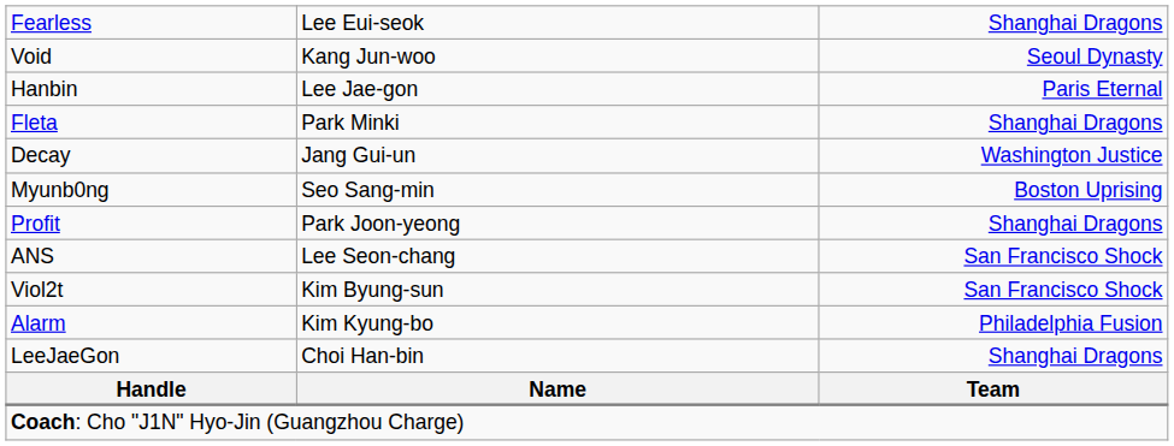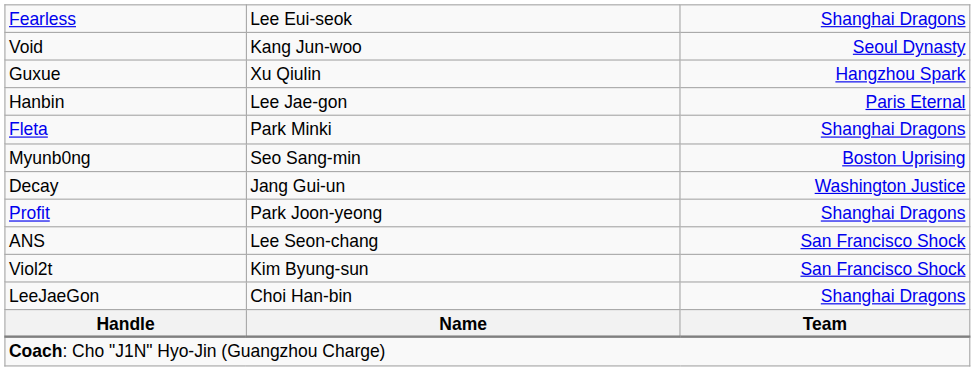+ row: Guxue | Xu Qiulin | Hangzhou Spark
rows swapped: Decay <-> Myunb0ng
- row: Alarm | Kim Kyung-bo | Philadelphia Fusion
